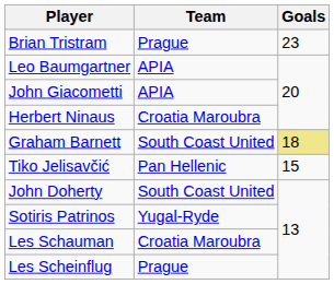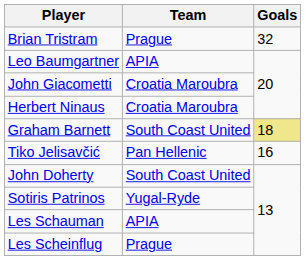Brian Tristram | Goals: 23 -> 32
John Giacometti | Team: APIA -> Croatia Maroubra
Tiko Jelisavčić | Goals: 15 -> 16
Les Schauman | Team: Croatia Maroubra -> APIA
